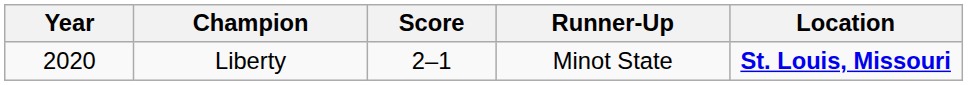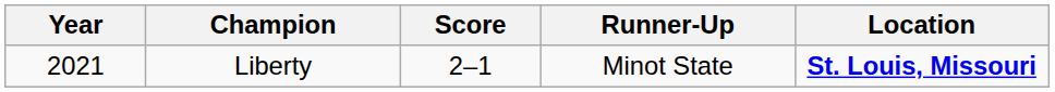Liberty | Year: 2020 -> 2021
